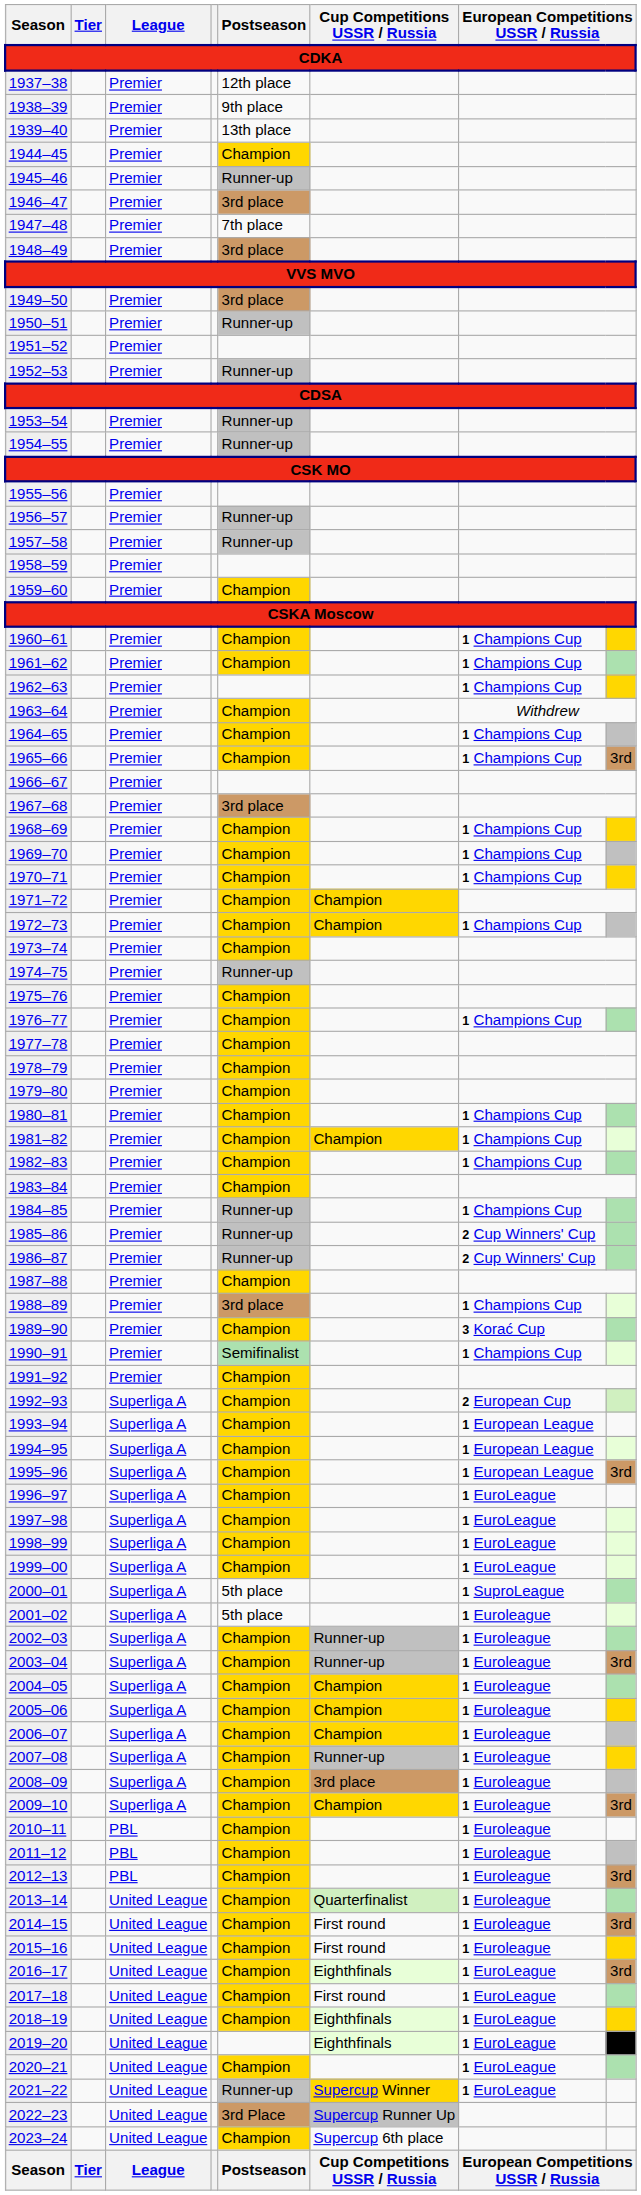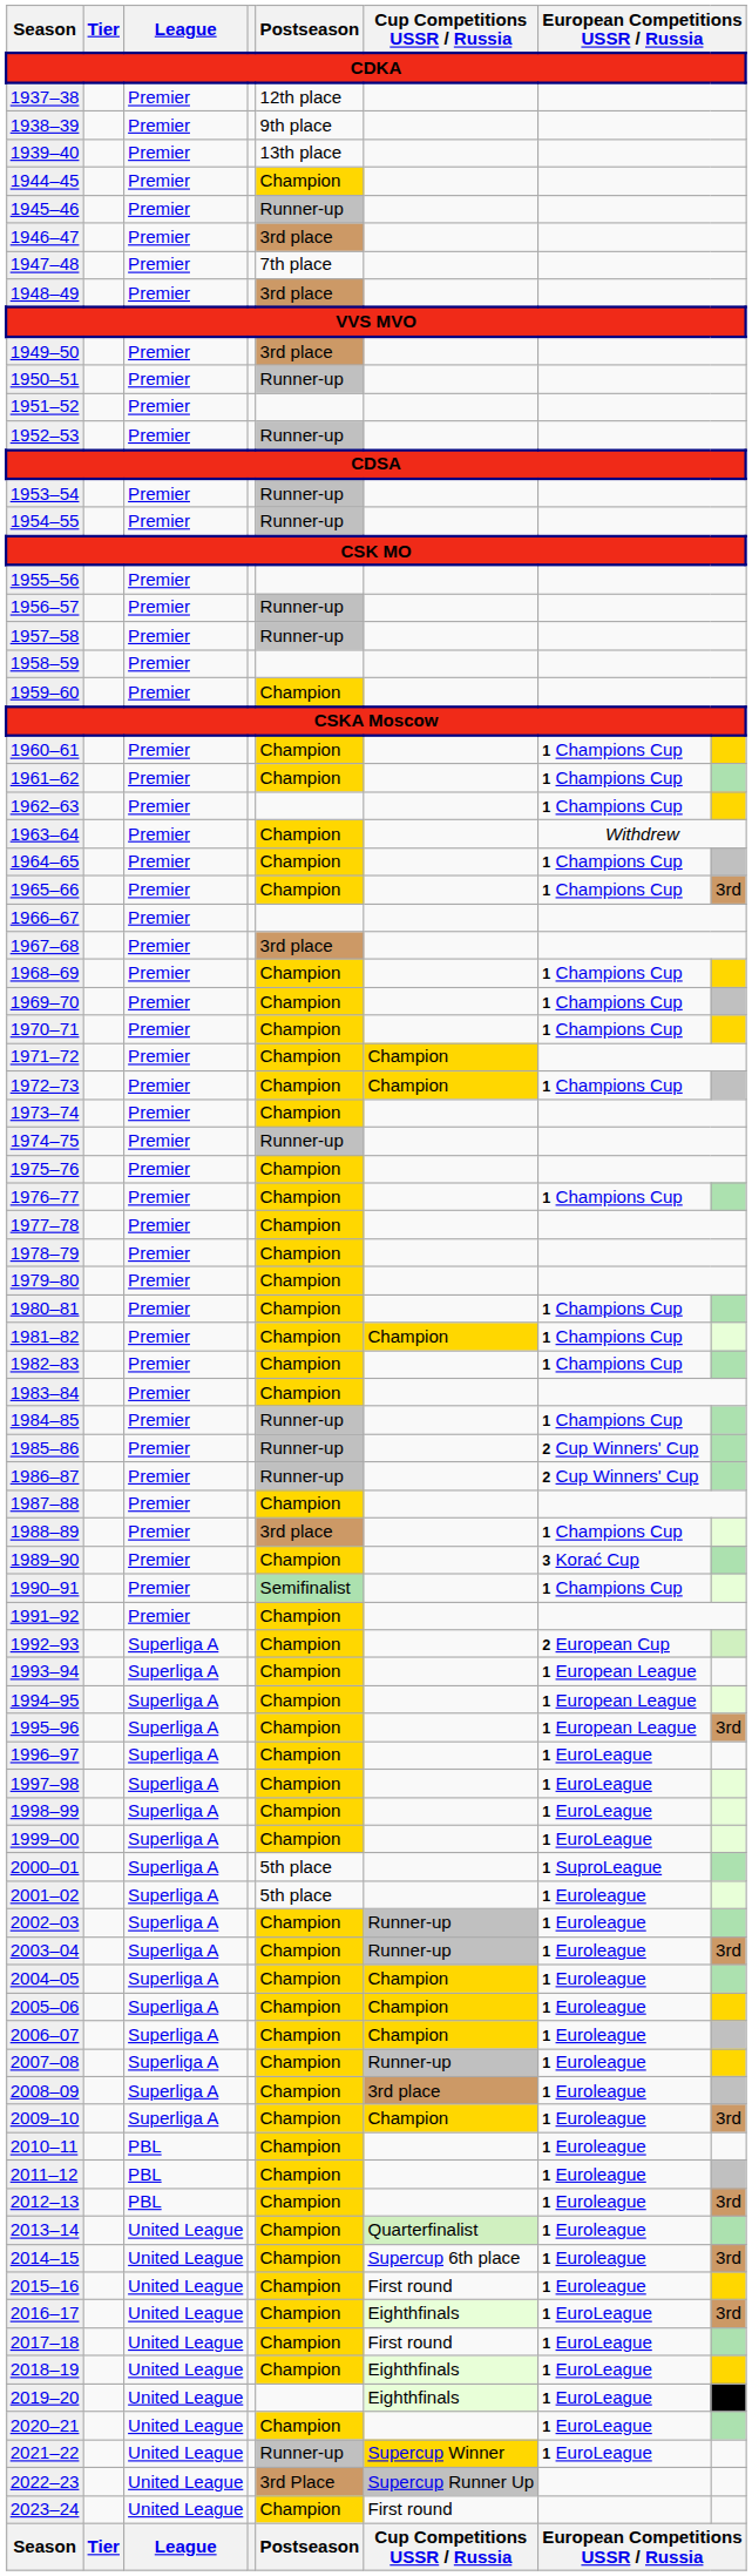2014–15 | Cup Competitions USSR / Russia: First round -> Supercup 6th place
2023–24 | Cup Competitions USSR / Russia: Supercup 6th place -> First round
